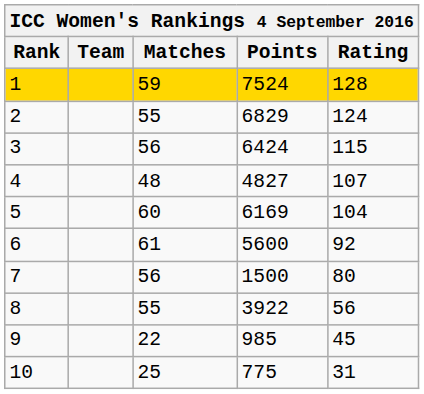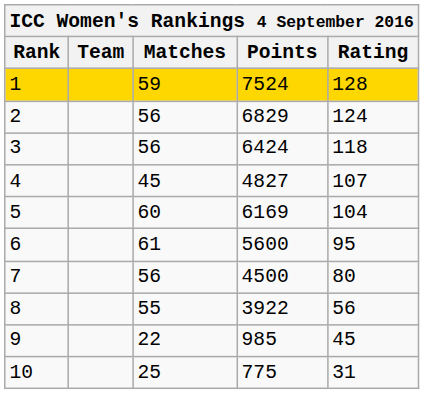2 | Matches: 55 -> 56
3 | Rating: 115 -> 118
4 | Matches: 48 -> 45
6 | Rating: 92 -> 95
7 | Points: 1500 -> 4500
